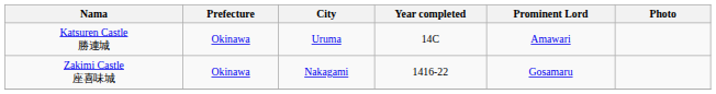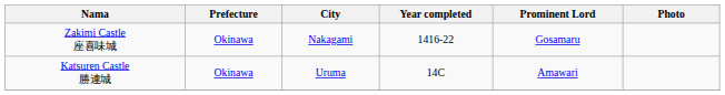rows swapped: Zakimi Castle 座喜味城 <-> Katsuren Castle 勝連城
